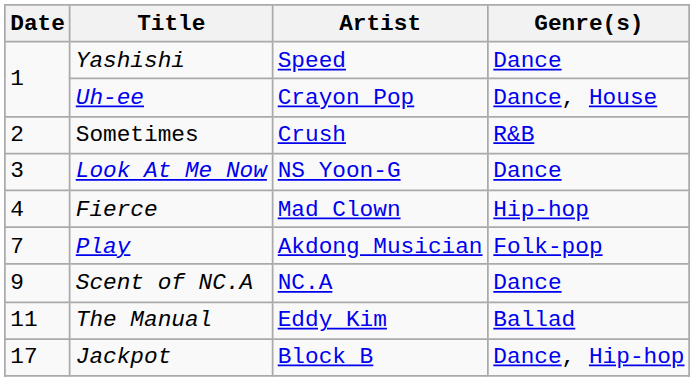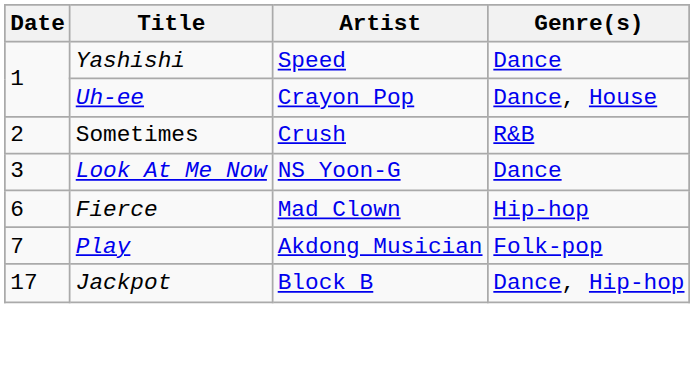Fierce | Date: 4 -> 6
- row: 9 | Scent of NC.A | NC.A | Dance
- row: 11 | The Manual | Eddy Kim | Ballad
